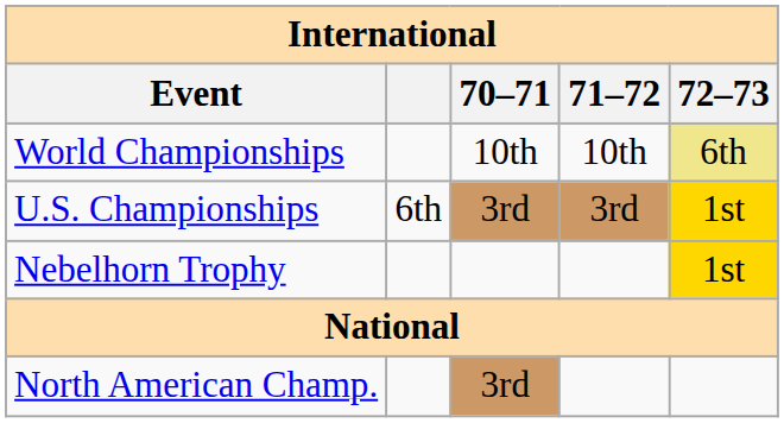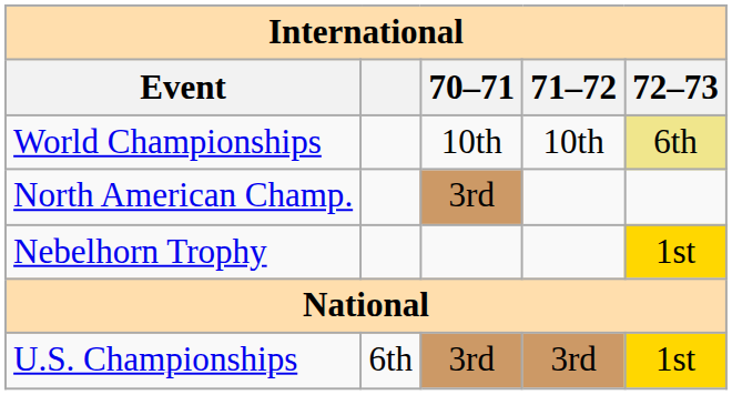rows swapped: North American Champ. <-> U.S. Championships
